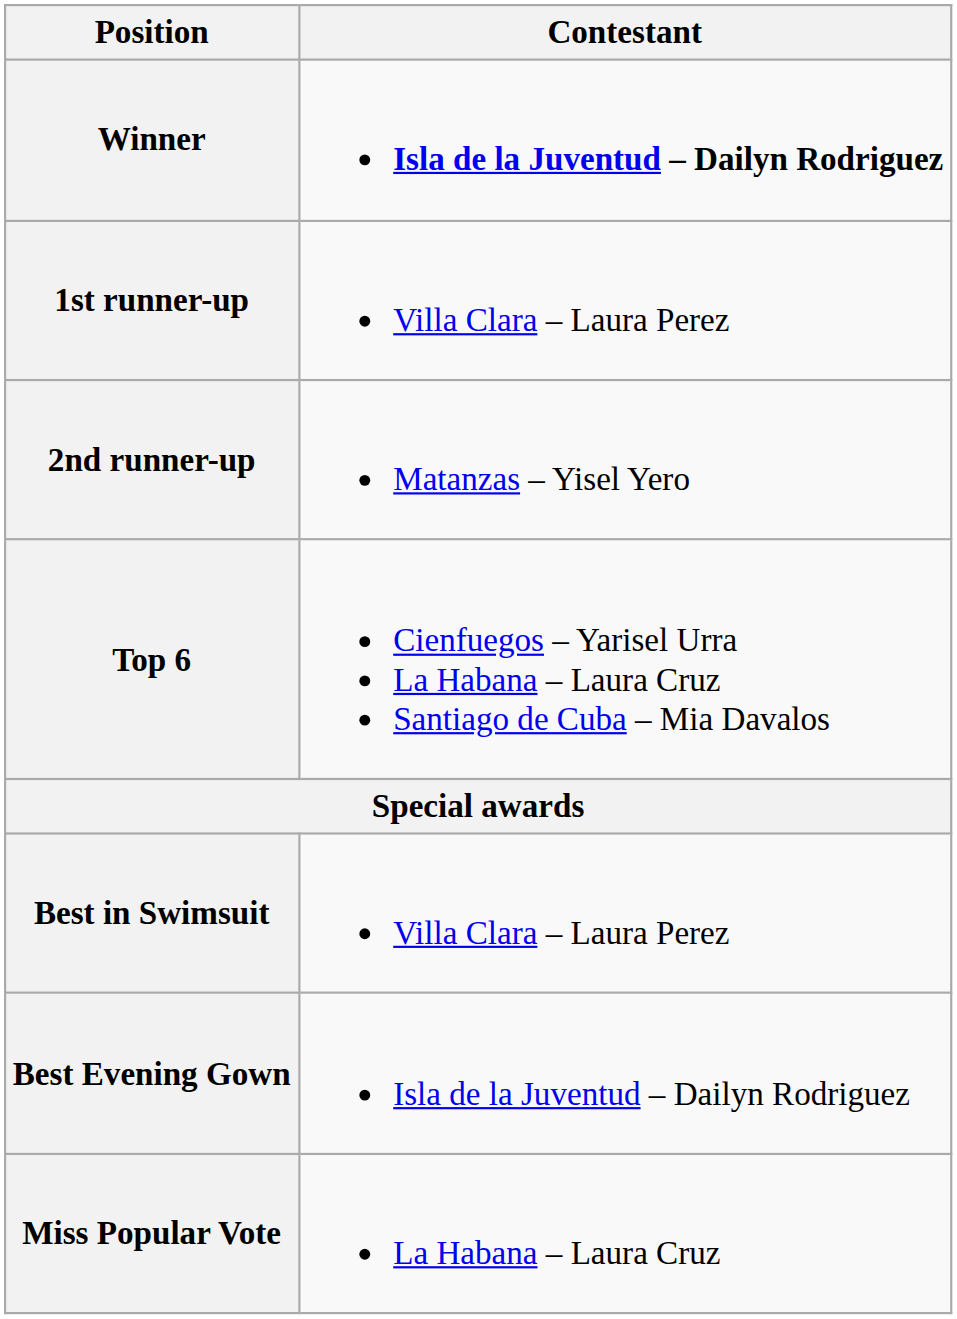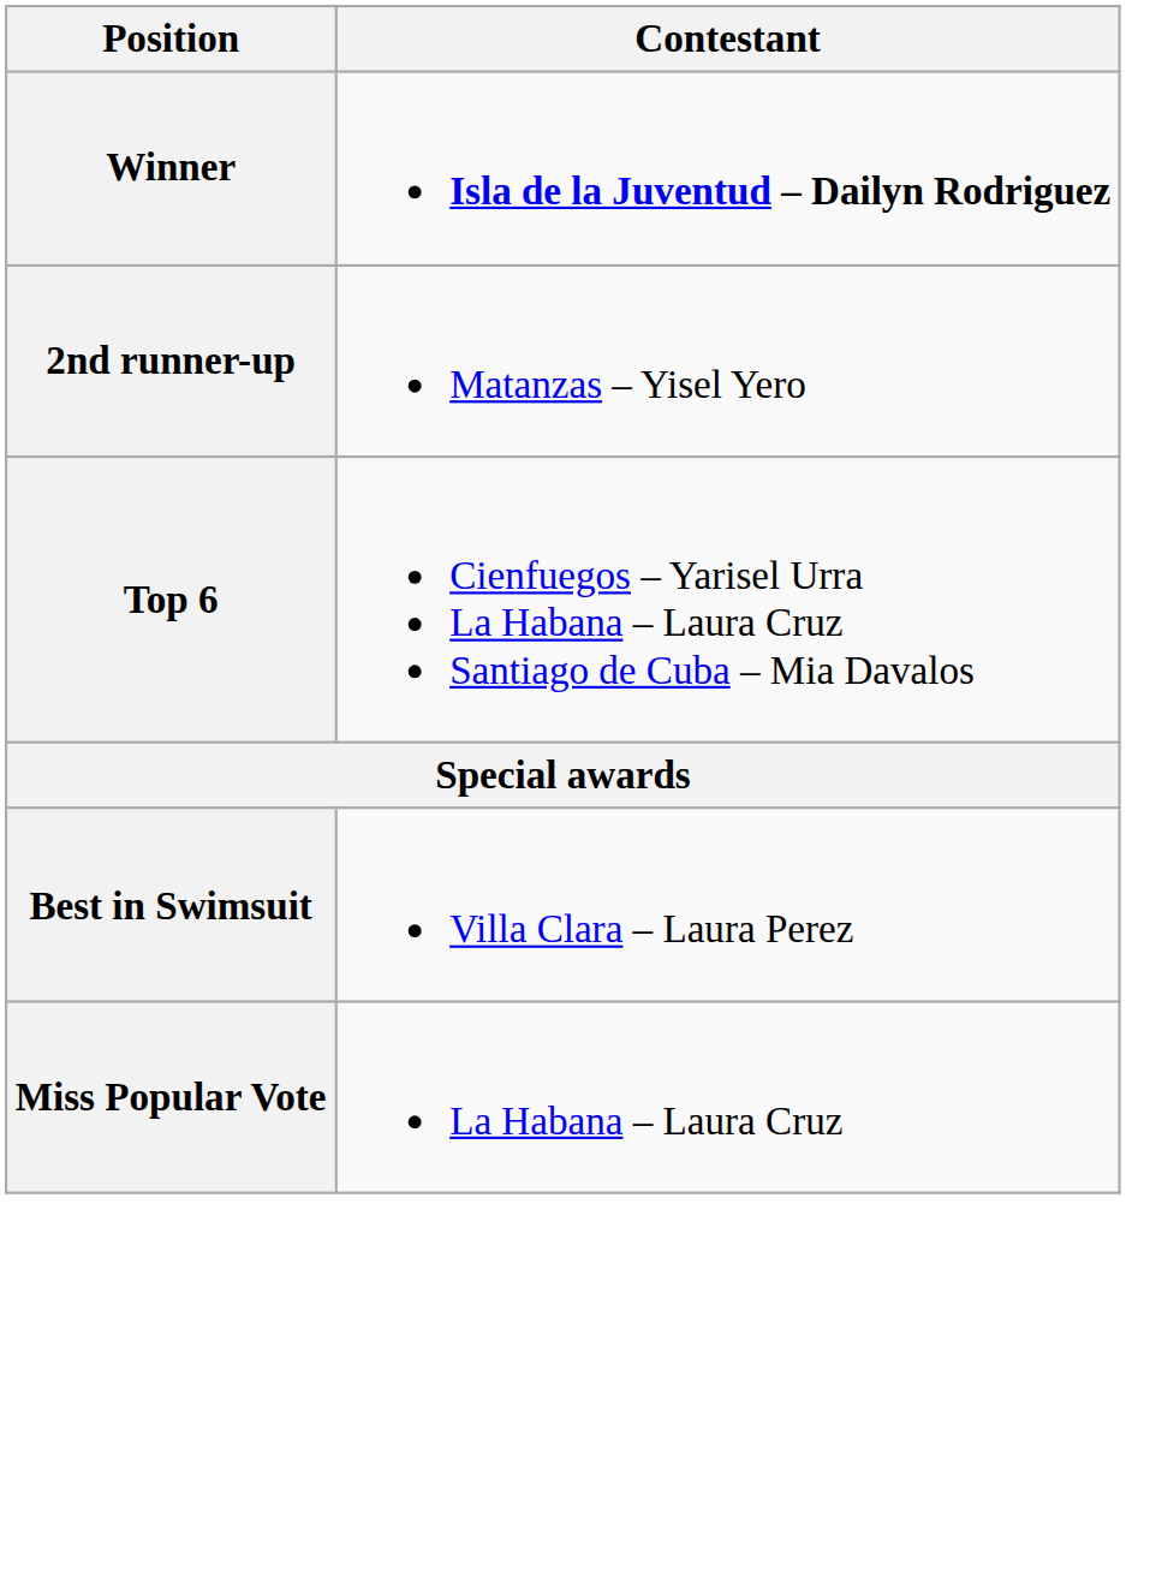- row: 1st runner-up | Villa Clara – Laura Perez
- row: Best Evening Gown | Isla de la Juventud – Dailyn Rodriguez
